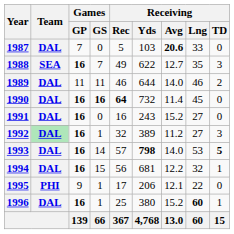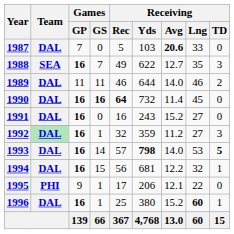1992 | Receiving / Yds: 389 -> 359
